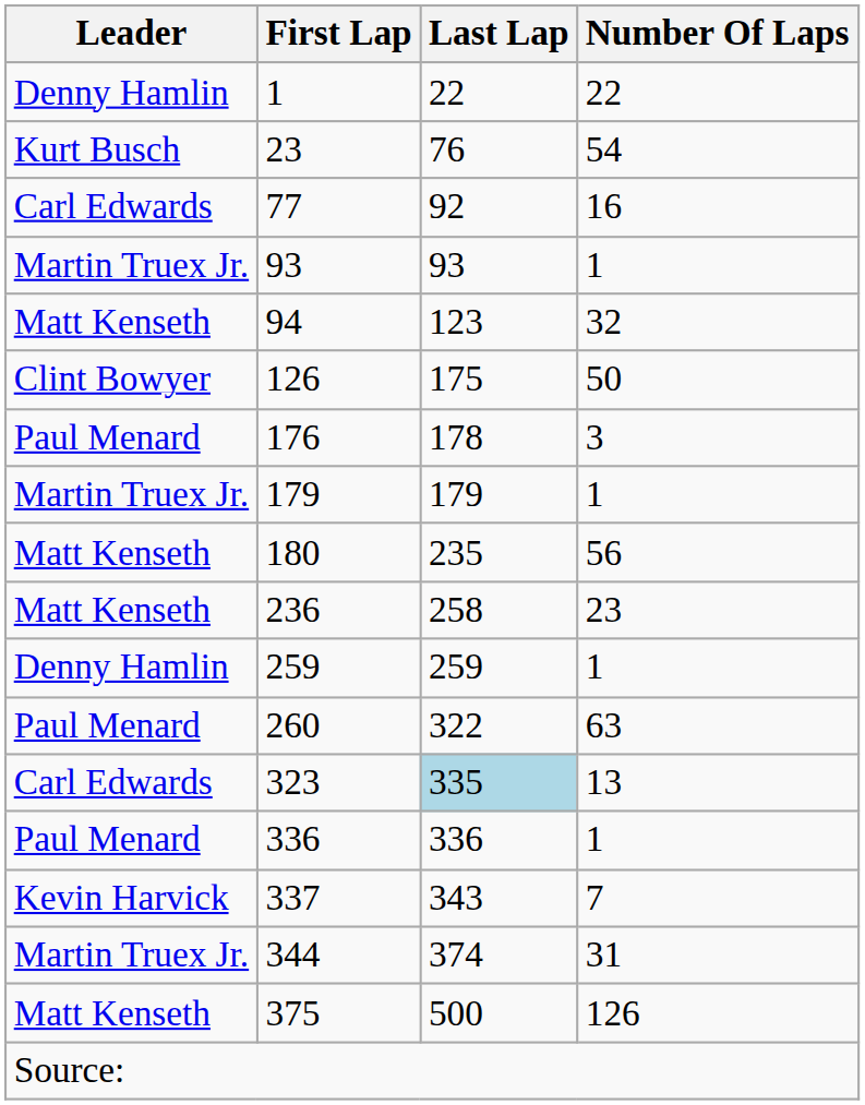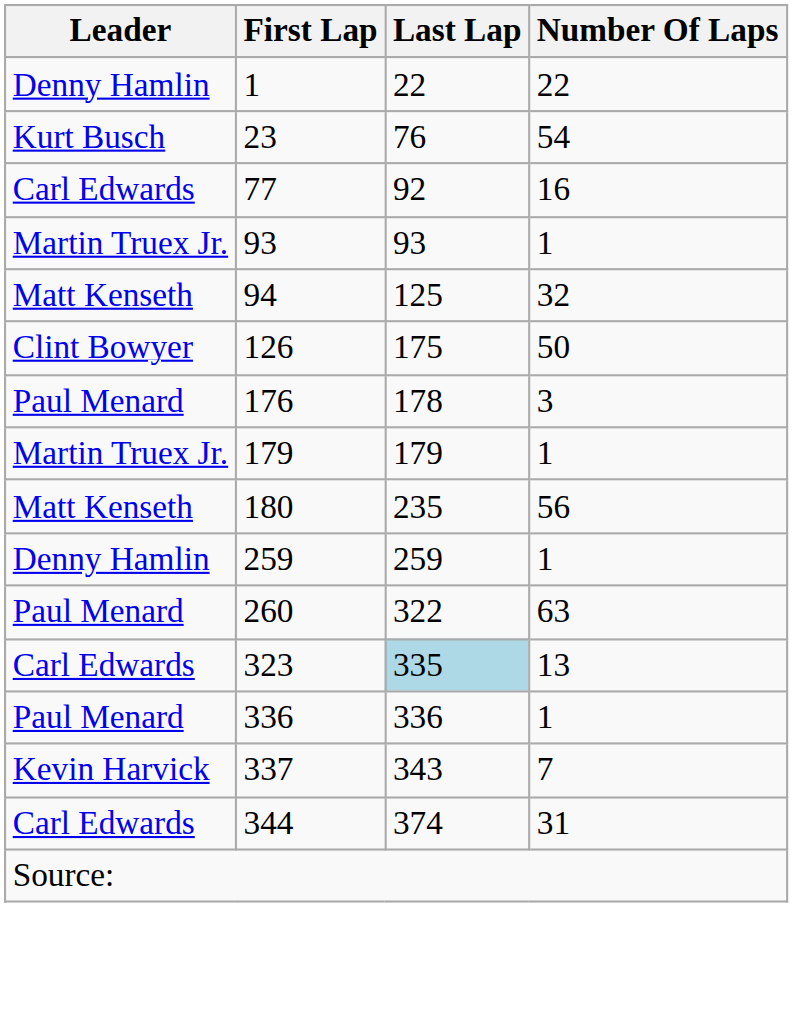94 | Last Lap: 123 -> 125
- row: Matt Kenseth | 236 | 258 | 23
344 | Leader: Martin Truex Jr. -> Carl Edwards
- row: Matt Kenseth | 375 | 500 | 126
